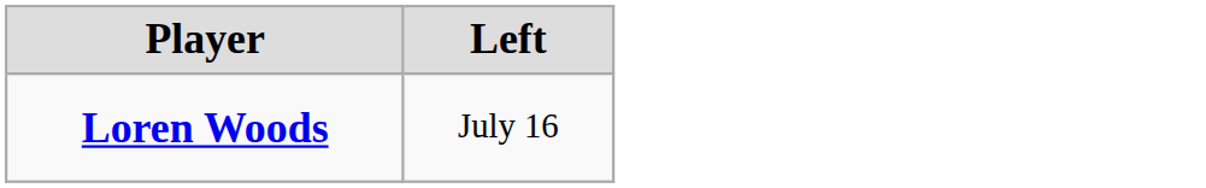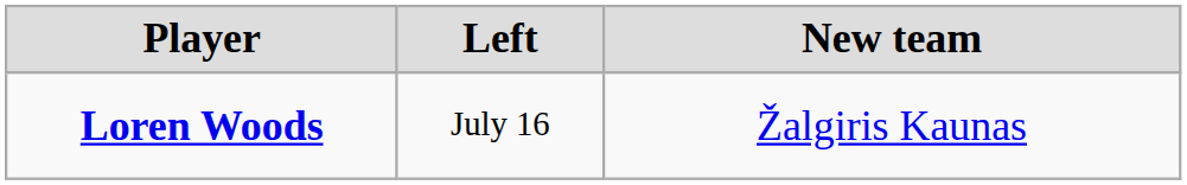+ column: New team | Žalgiris Kaunas
